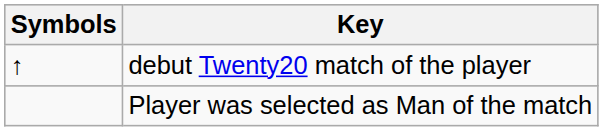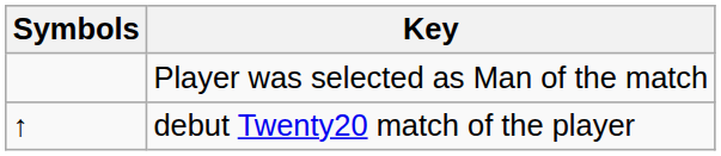rows swapped: Player was selected as Man of the match <-> debut Twenty20 match of the player
